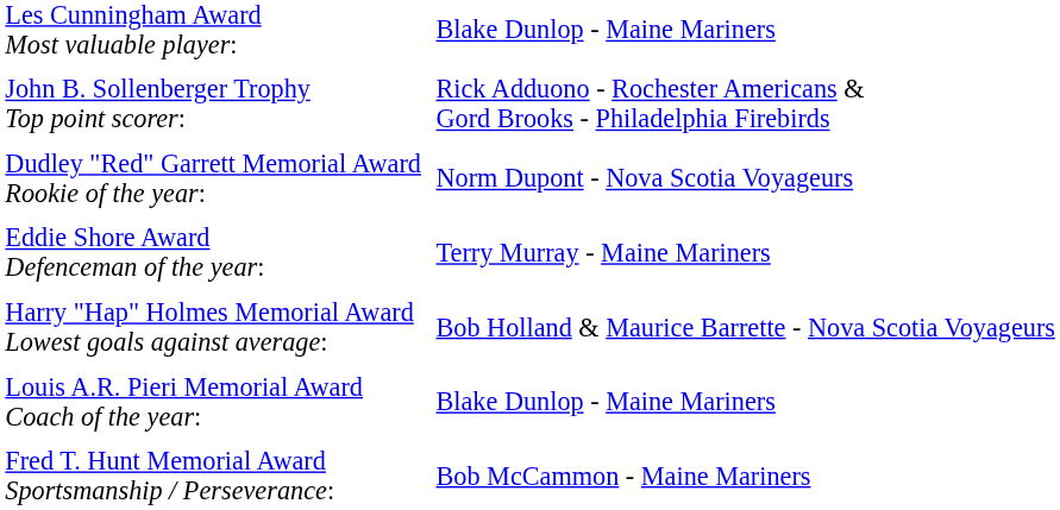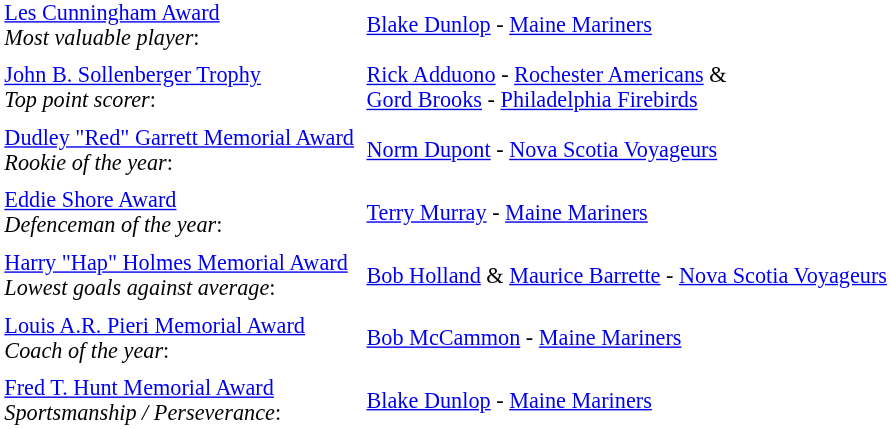Louis A.R. Pieri Memorial Award Coach of the year: | column 2: Blake Dunlop - Maine Mariners -> Bob McCammon - Maine Mariners
Fred T. Hunt Memorial Award Sportsmanship / Perseverance: | column 2: Bob McCammon - Maine Mariners -> Blake Dunlop - Maine Mariners
